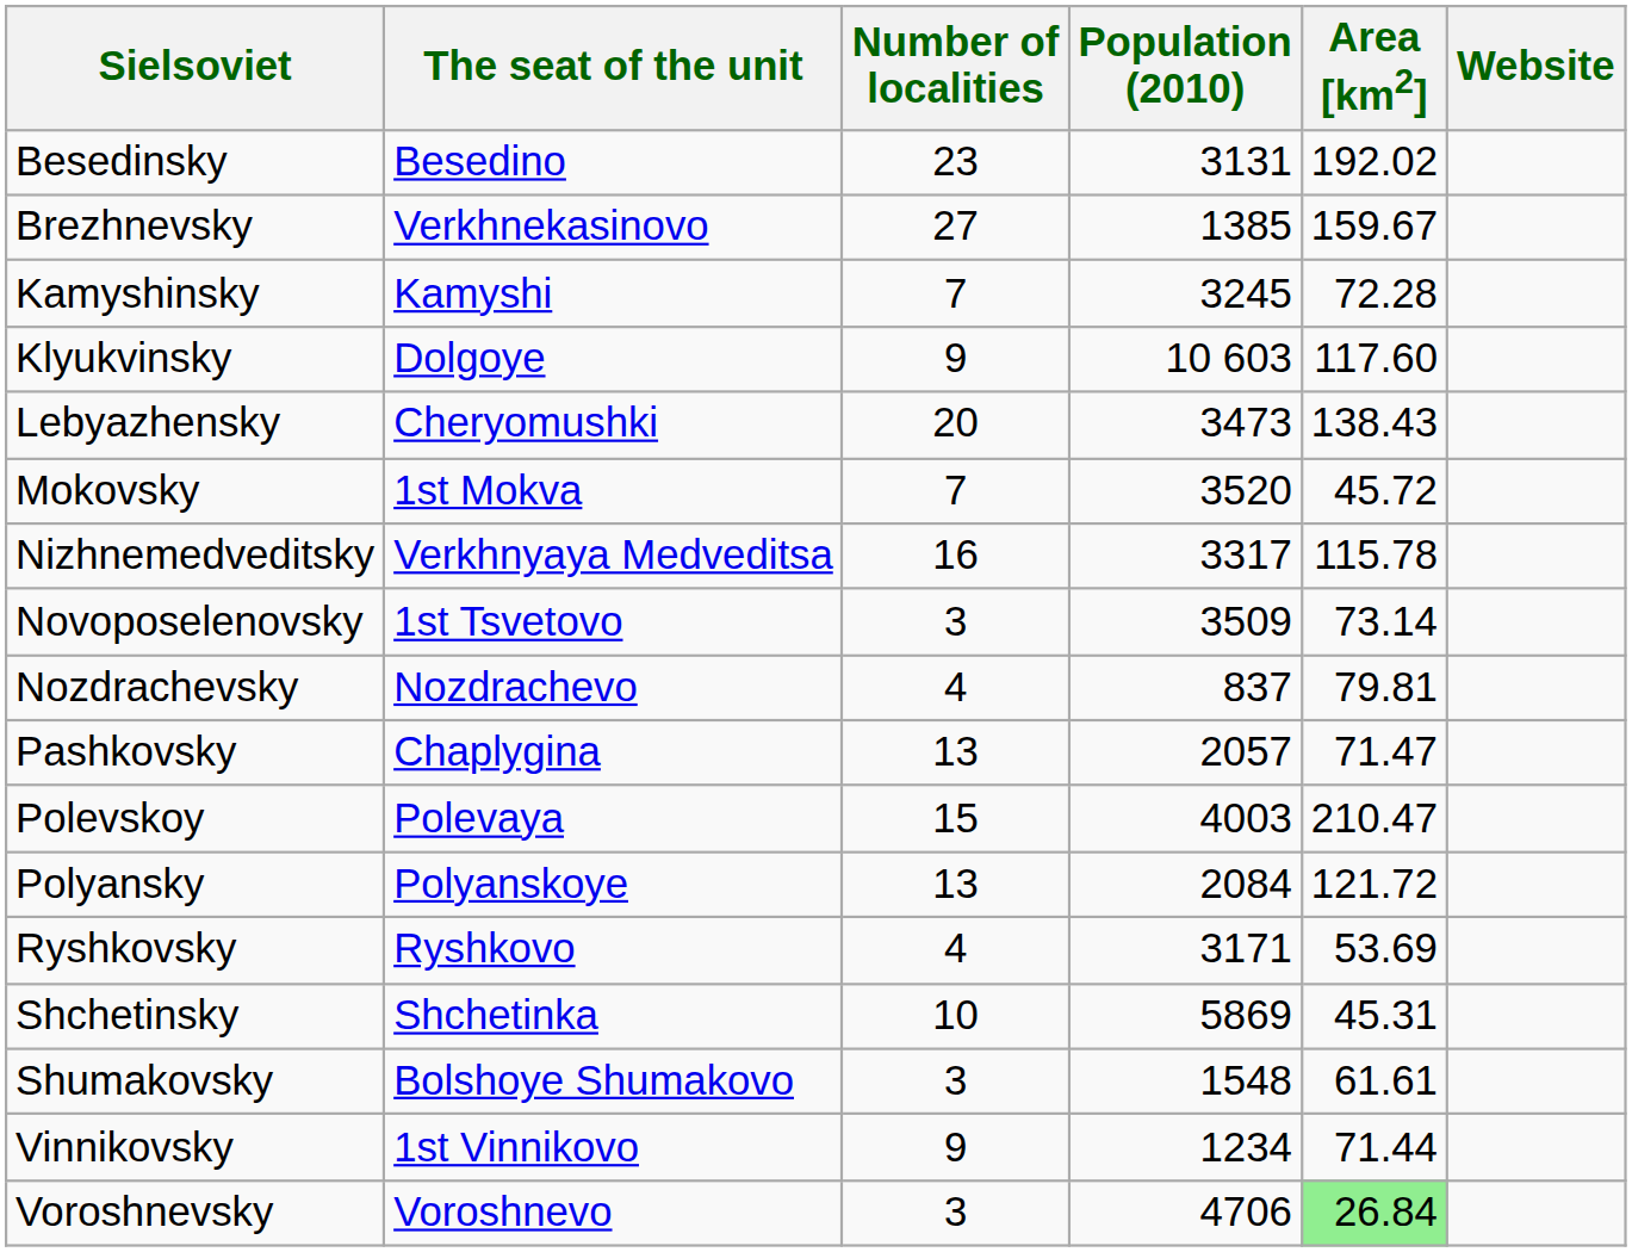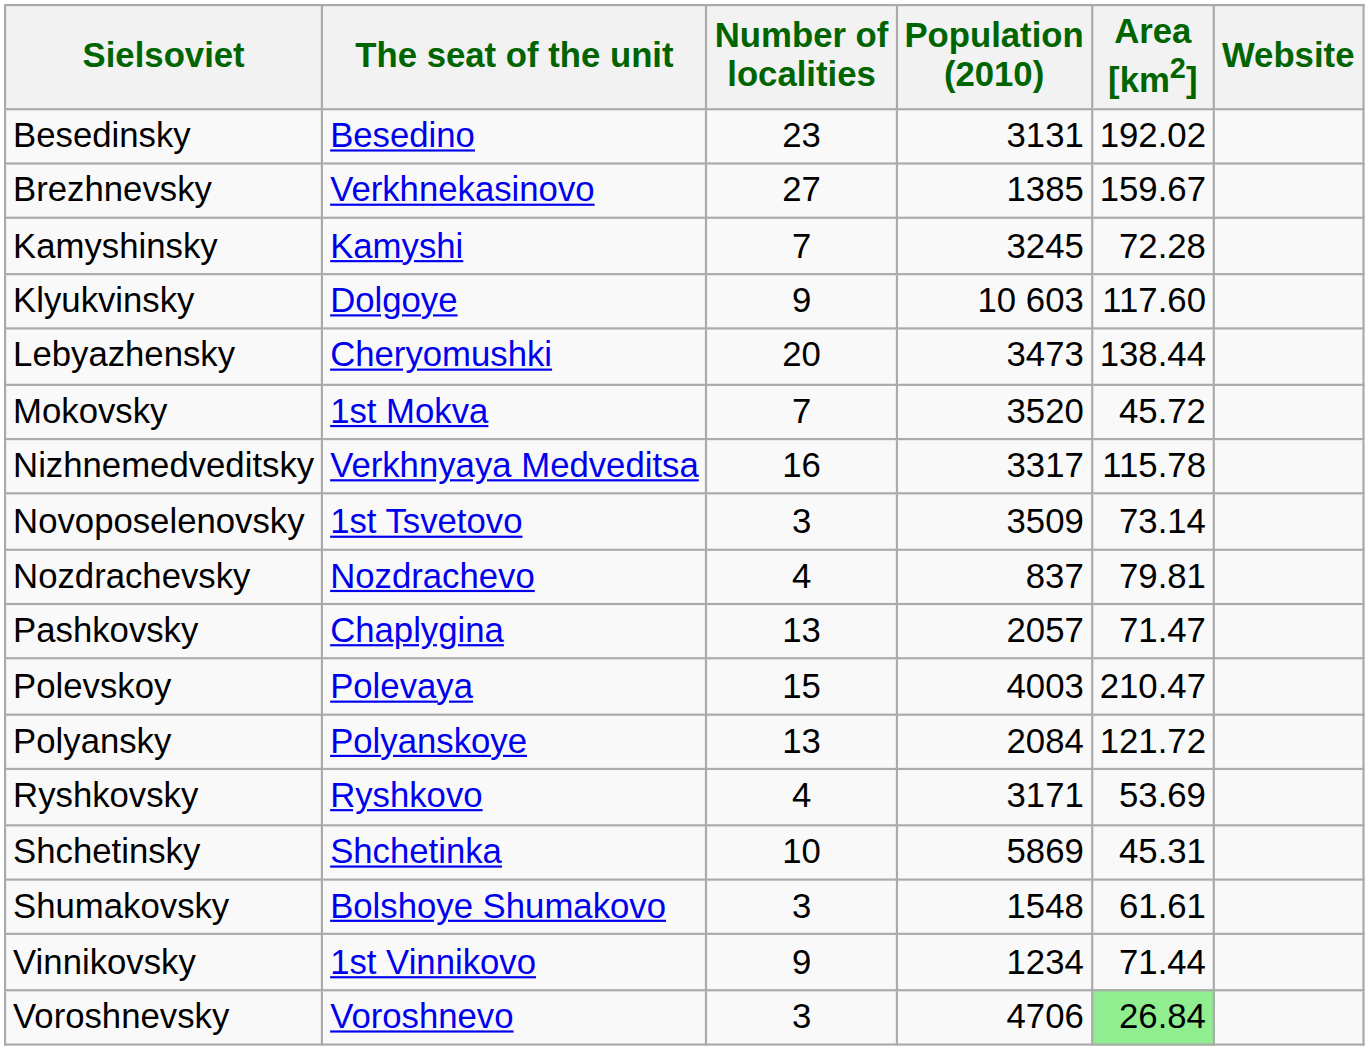Lebyazhensky | Area [km2]: 138.43 -> 138.44
